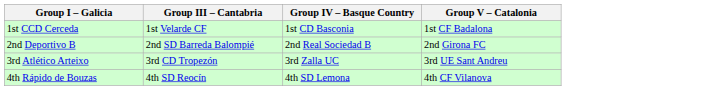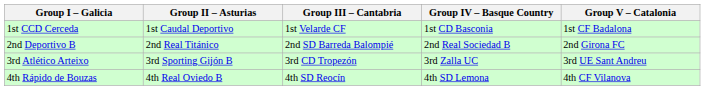+ column: Group II – Asturias | 1st Caudal Deportivo | 2nd Real Titánico | 3rd Sporting Gijón B | 4th Real Oviedo B
